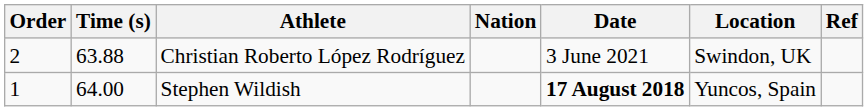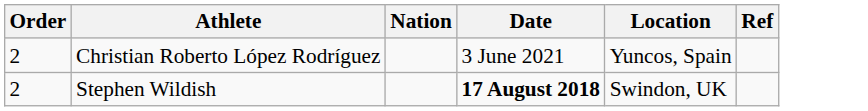- column: Time (s) | 63.88 | 64.00
Christian Roberto López Rodríguez | Location: Swindon, UK -> Yuncos, Spain
Stephen Wildish | Order: 1 -> 2
Stephen Wildish | Location: Yuncos, Spain -> Swindon, UK
